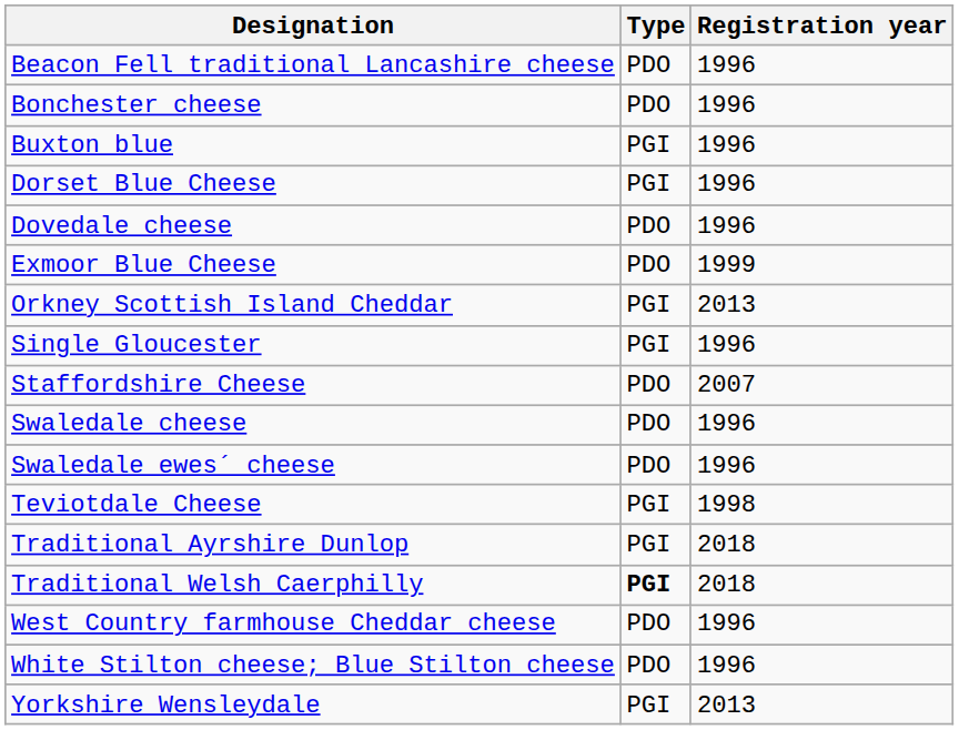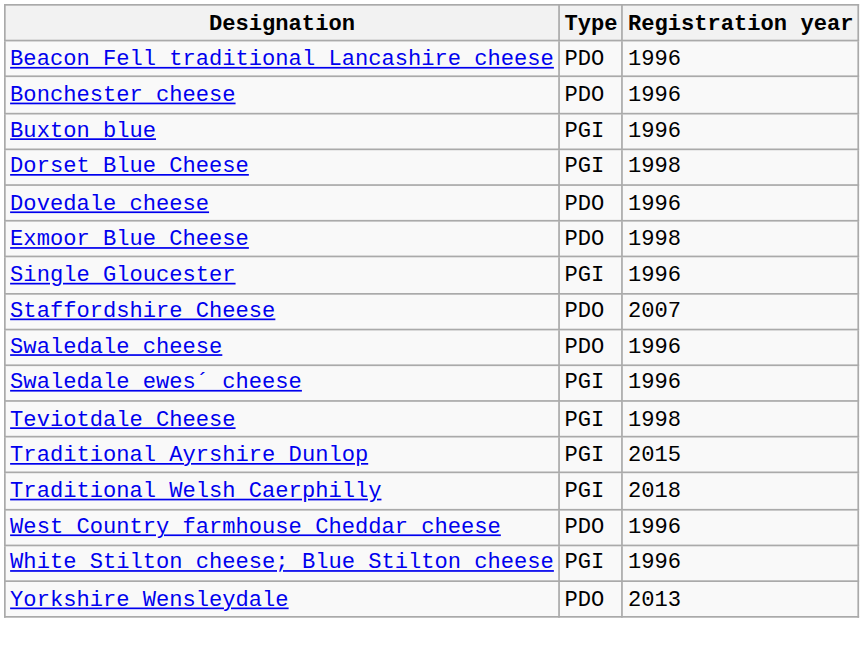Dorset Blue Cheese | Registration year: 1996 -> 1998
Exmoor Blue Cheese | Registration year: 1999 -> 1998
- row: Orkney Scottish Island Cheddar | PGI | 2013
Swaledale ewes´ cheese | Type: PDO -> PGI
Traditional Ayrshire Dunlop | Registration year: 2018 -> 2015
Traditional Welsh Caerphilly | Type: bold -> normal
White Stilton cheese; Blue Stilton cheese | Type: PDO -> PGI
Yorkshire Wensleydale | Type: PGI -> PDO
